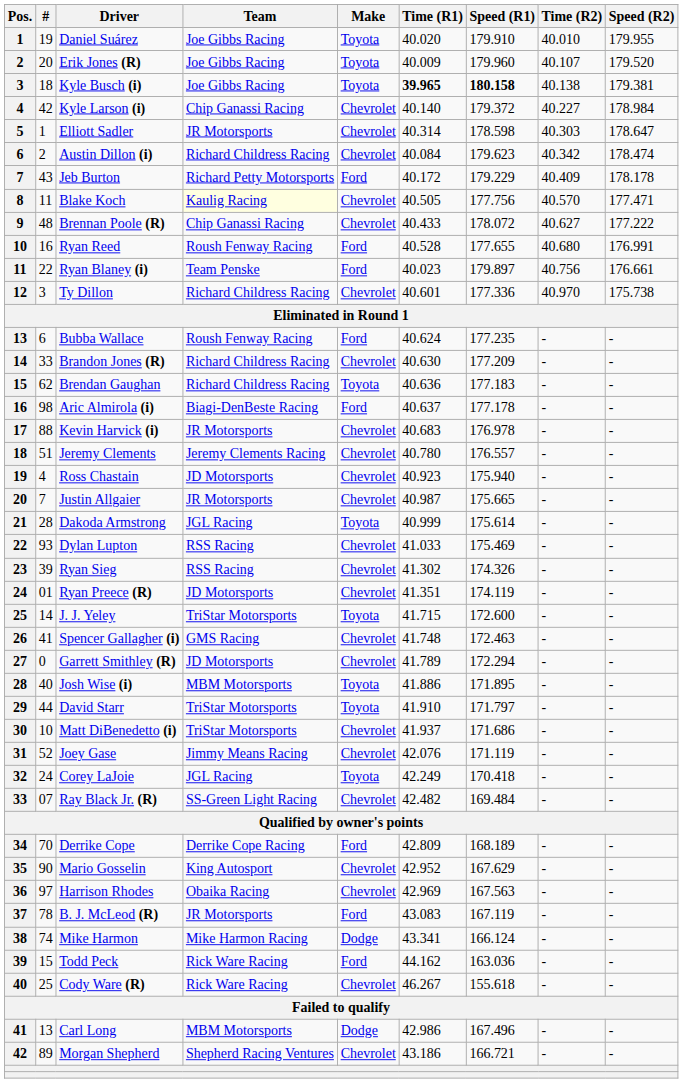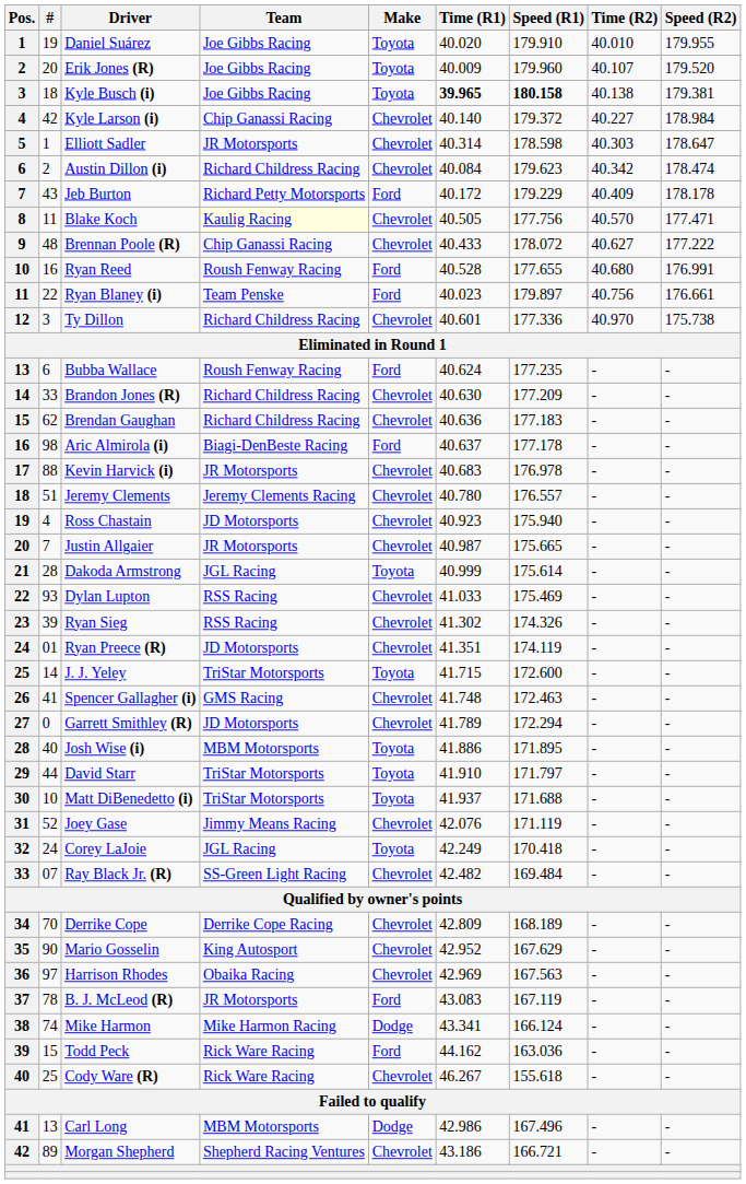Brendan Gaughan | Make: Toyota -> Chevrolet
Matt DiBenedetto (i) | Make: Chevrolet -> Toyota
Matt DiBenedetto (i) | Speed (R1): 171.686 -> 171.688
Derrike Cope | Make: Ford -> Chevrolet
